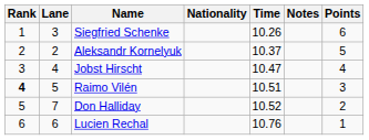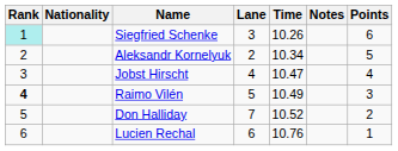columns swapped: Lane <-> Nationality
Siegfried Schenke | Rank: no background -> paleturquoise background
Aleksandr Kornelyuk | Time: 10.37 -> 10.34
Raimo Vilén | Time: 10.51 -> 10.49
